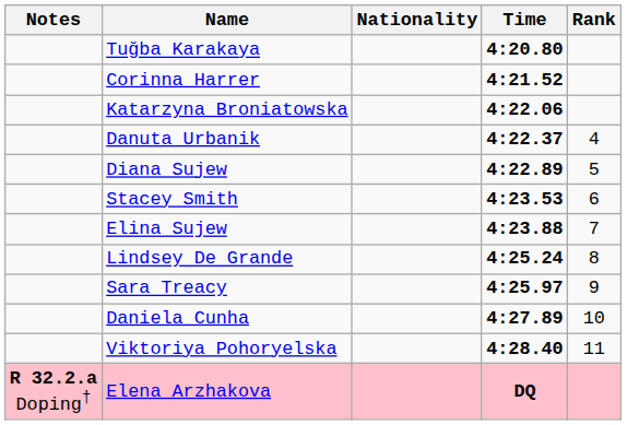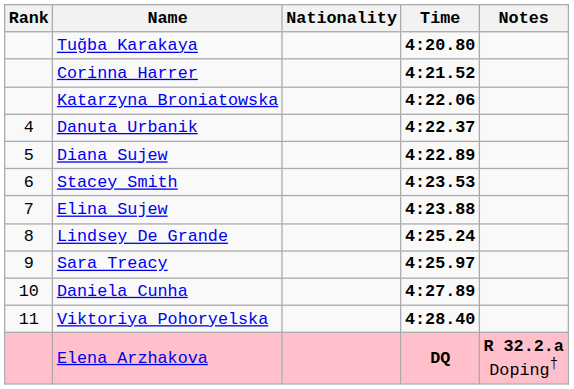columns swapped: Rank <-> Notes
